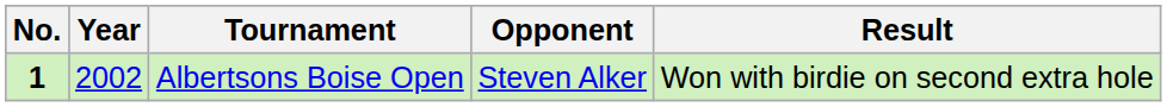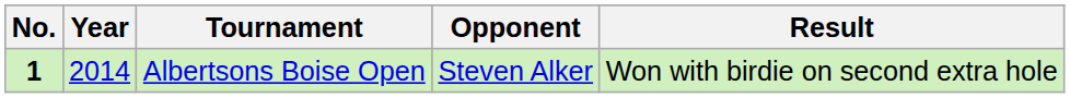Albertsons Boise Open | Year: 2002 -> 2014
